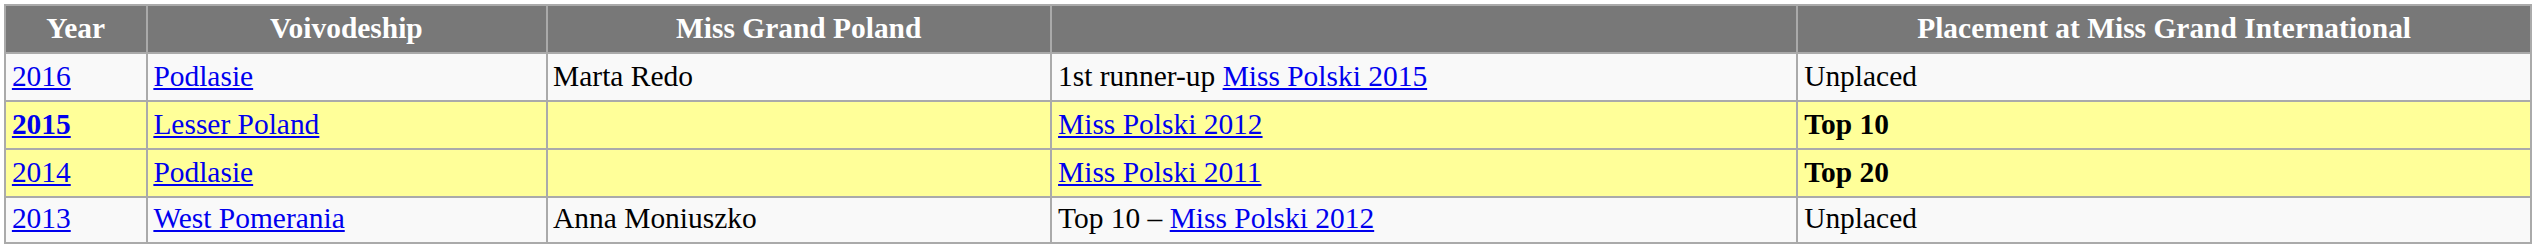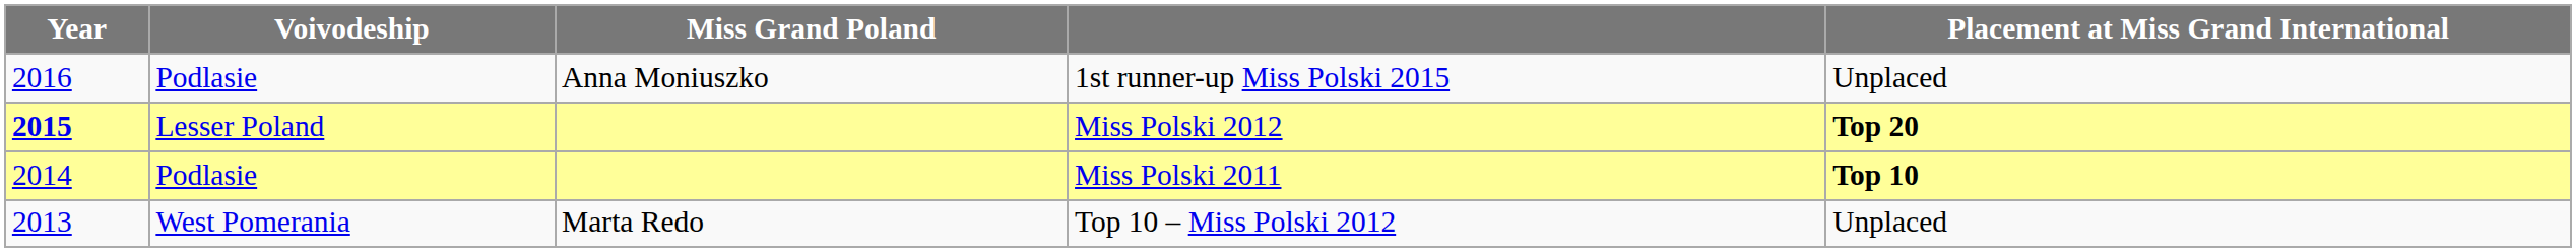1st runner-up Miss Polski 2015 | Miss Grand Poland: Marta Redo -> Anna Moniuszko
Miss Polski 2012 | Placement at Miss Grand International: Top 10 -> Top 20
Miss Polski 2011 | Placement at Miss Grand International: Top 20 -> Top 10
Top 10 – Miss Polski 2012 | Miss Grand Poland: Anna Moniuszko -> Marta Redo
